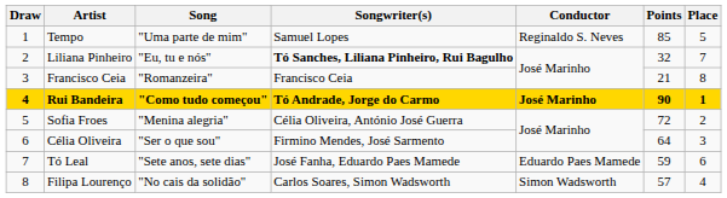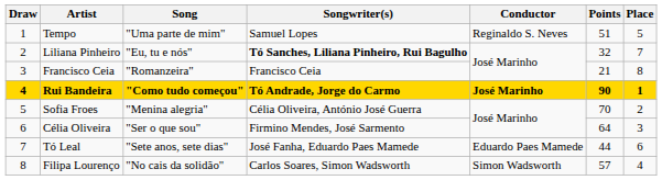Tempo | Points: 85 -> 51
Sofia Froes | Points: 72 -> 70
Tó Leal | Points: 59 -> 44
